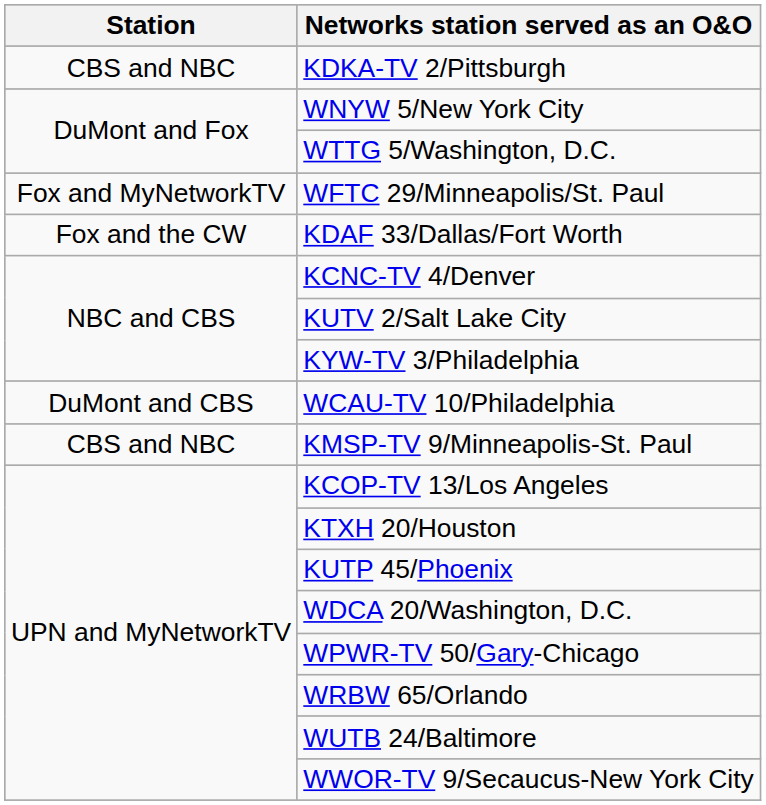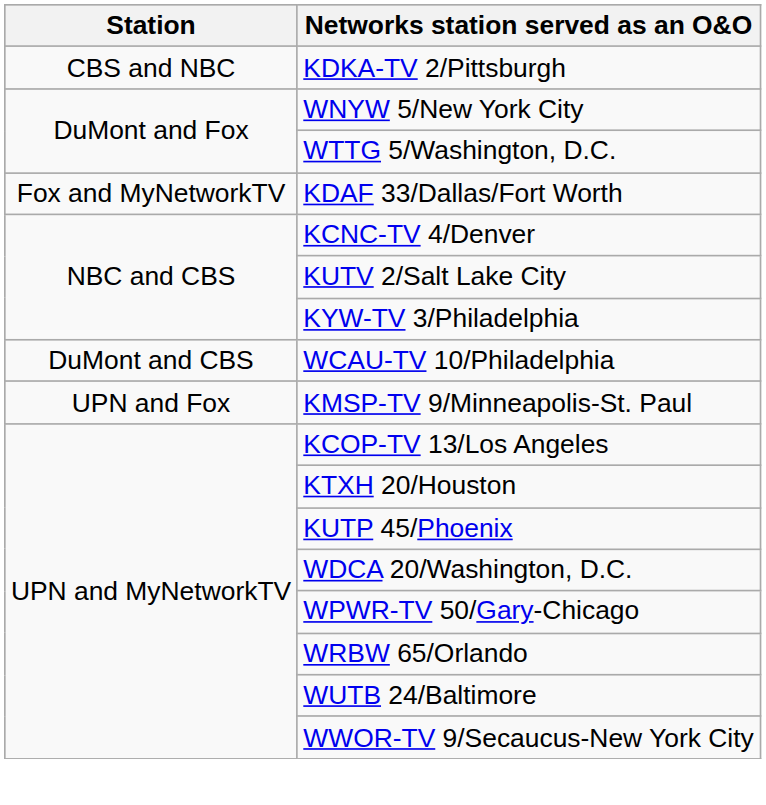- row: Fox and MyNetworkTV | WFTC 29/Minneapolis/St. Paul
KDAF 33/Dallas/Fort Worth | Station: Fox and the CW -> Fox and MyNetworkTV
KMSP-TV 9/Minneapolis-St. Paul | Station: CBS and NBC -> UPN and Fox
